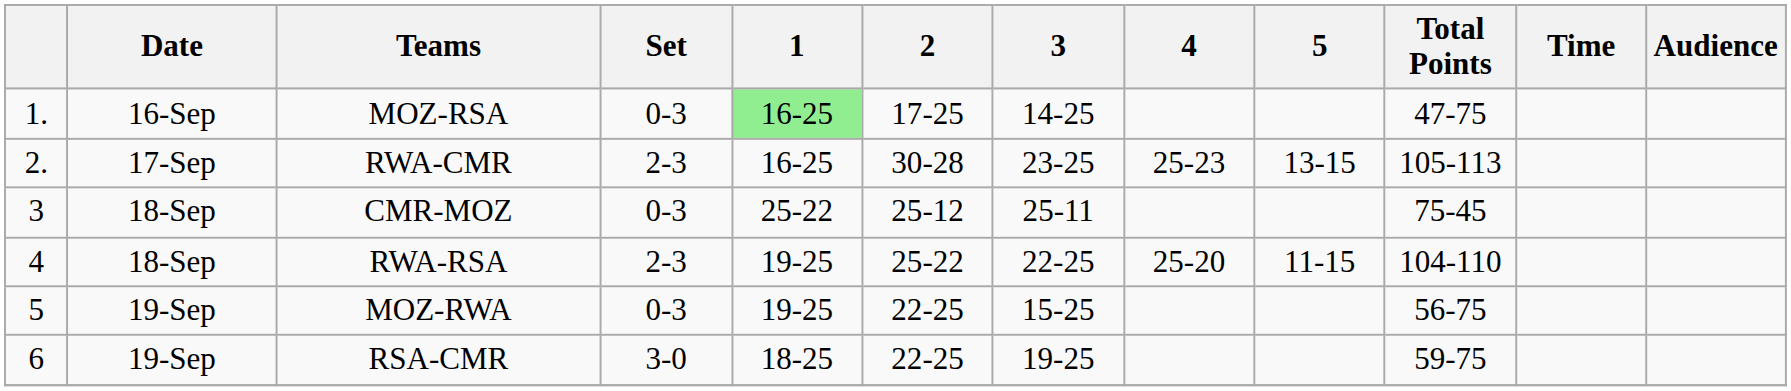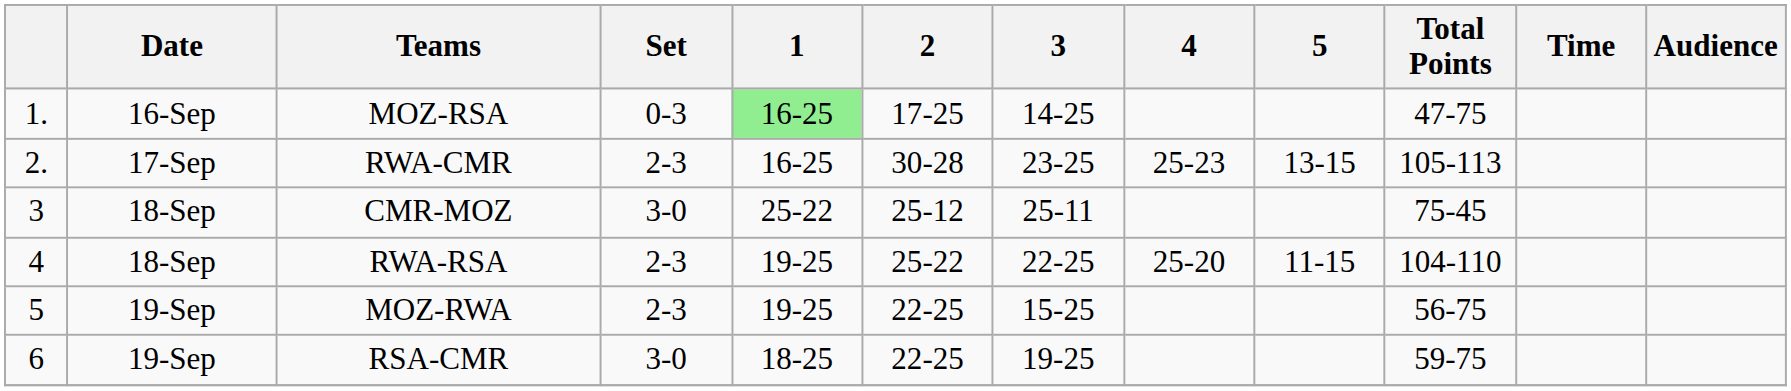CMR-MOZ | Set: 0-3 -> 3-0
MOZ-RWA | Set: 0-3 -> 2-3
